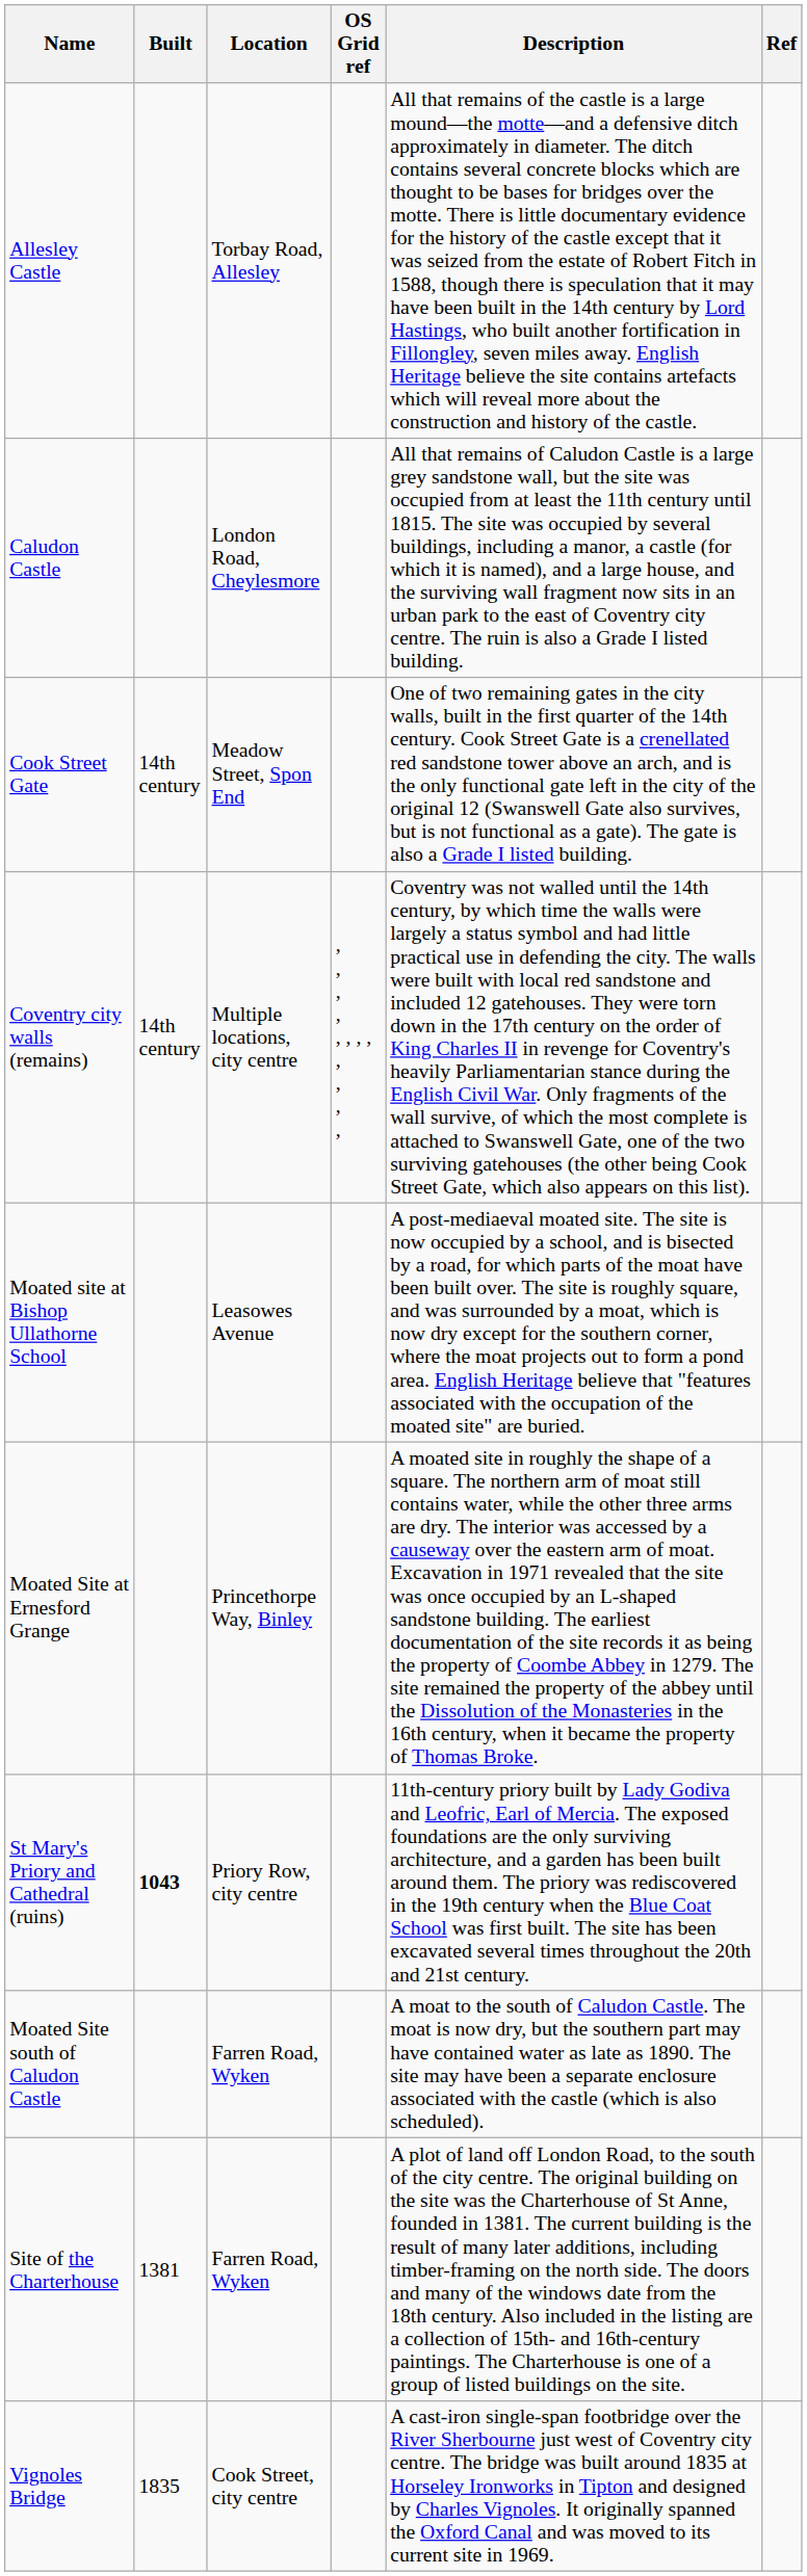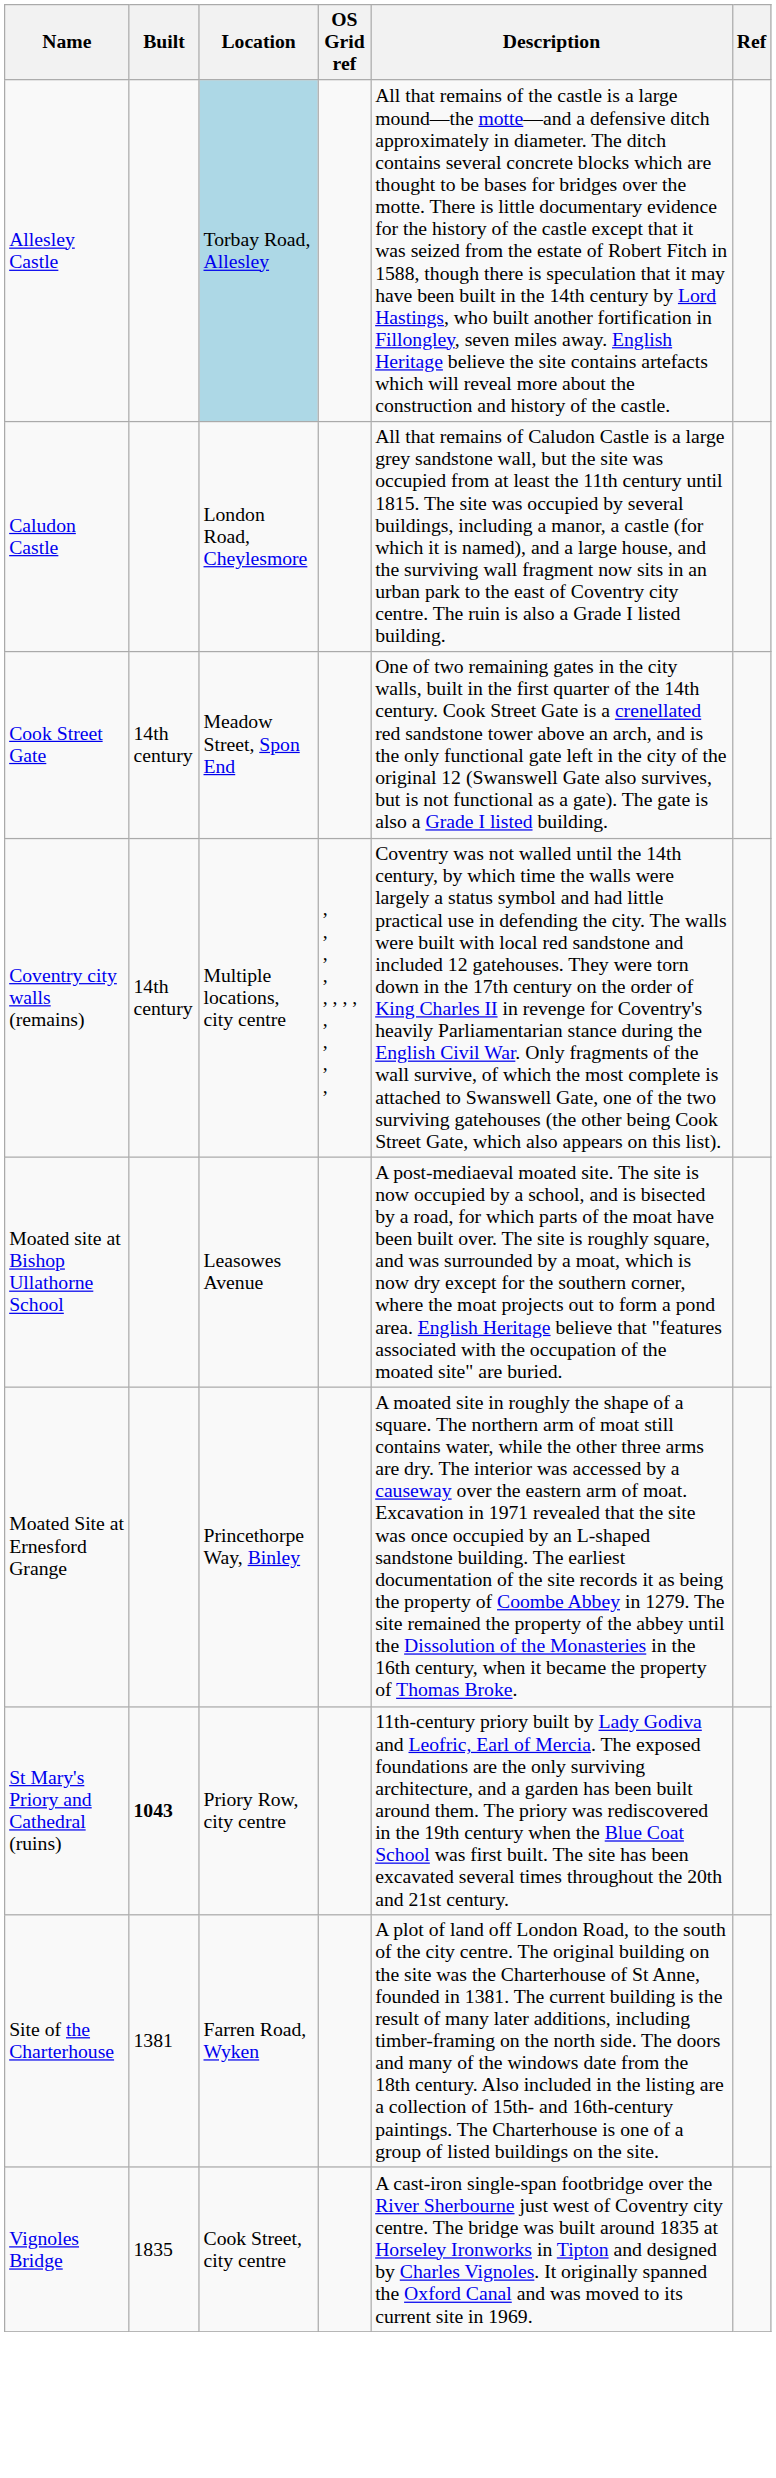Allesley Castle | Location: no background -> lightblue background
- row: Moated Site south of Caludon Castle | Farren Road, Wyken | A moat to the south of Caludon Castle. The moat is now dry, but the southern part may have contained water as late as 1890. The site may have been a separate enclosure associated with the castle (which is also scheduled).
